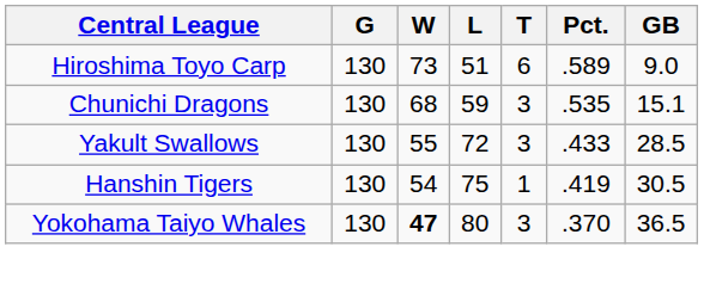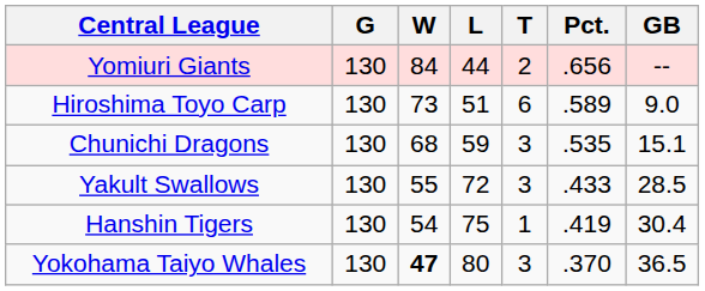+ row: Yomiuri Giants | 130 | 84 | 44 | 2 | .656 | --
Hanshin Tigers | GB: 30.5 -> 30.4
